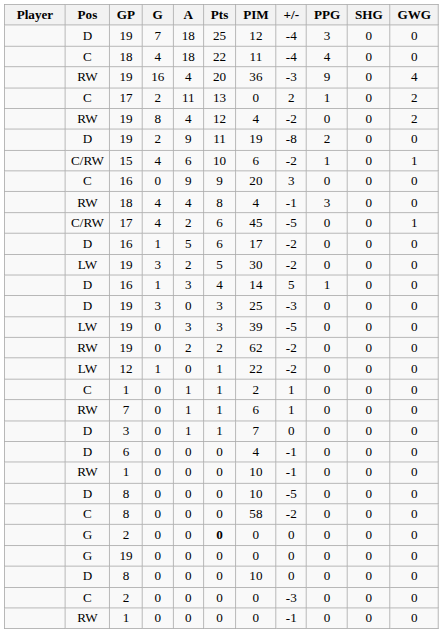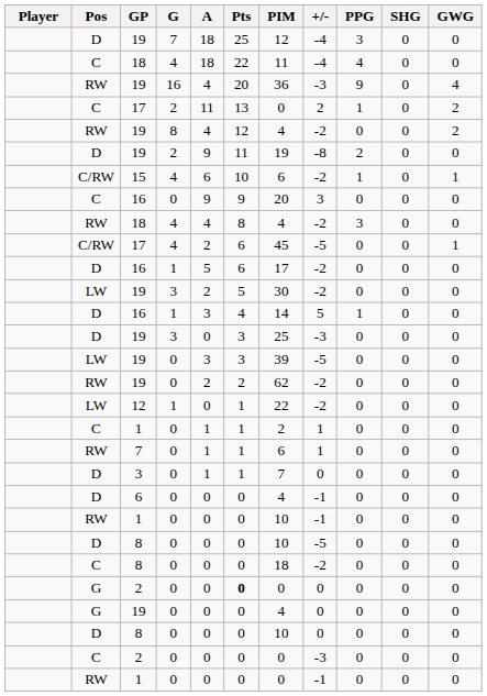RW / 18 | +/-: -1 -> -2
C / 8 | PIM: 58 -> 18
G / 19 | PIM: 0 -> 4
